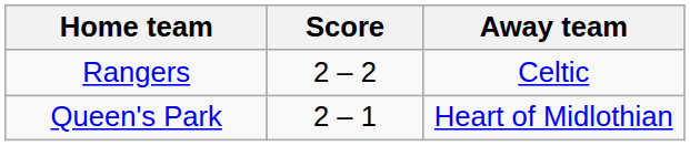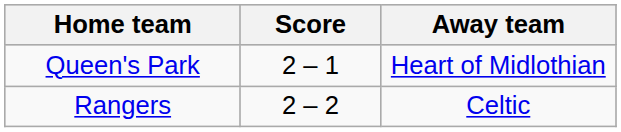rows swapped: Queen's Park <-> Rangers
